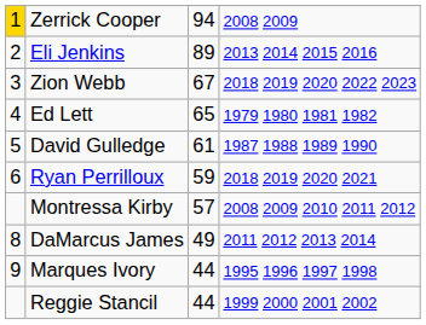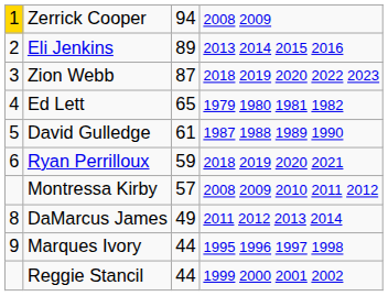Zion Webb | column 3: 67 -> 87
